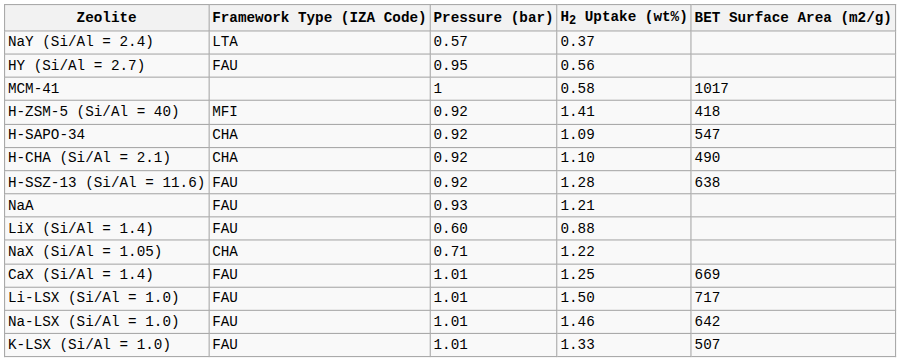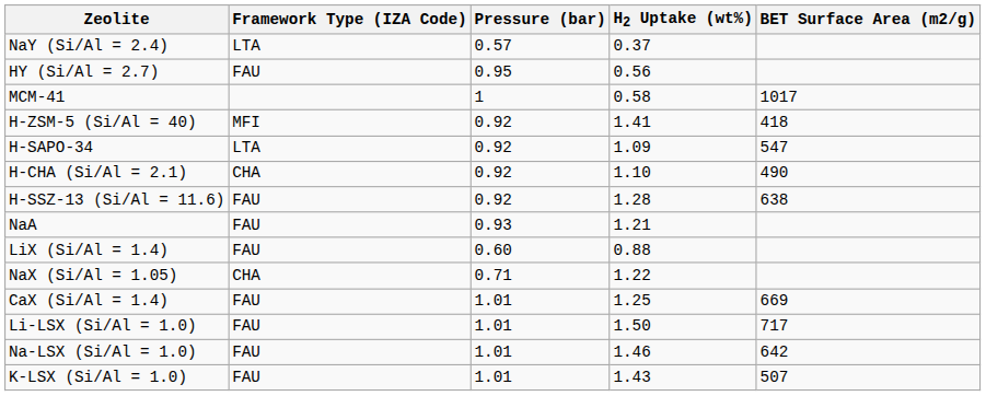H-SAPO-34 | Framework Type (IZA Code): CHA -> LTA
K-LSX (Si/Al = 1.0) | H2 Uptake (wt%): 1.33 -> 1.43
